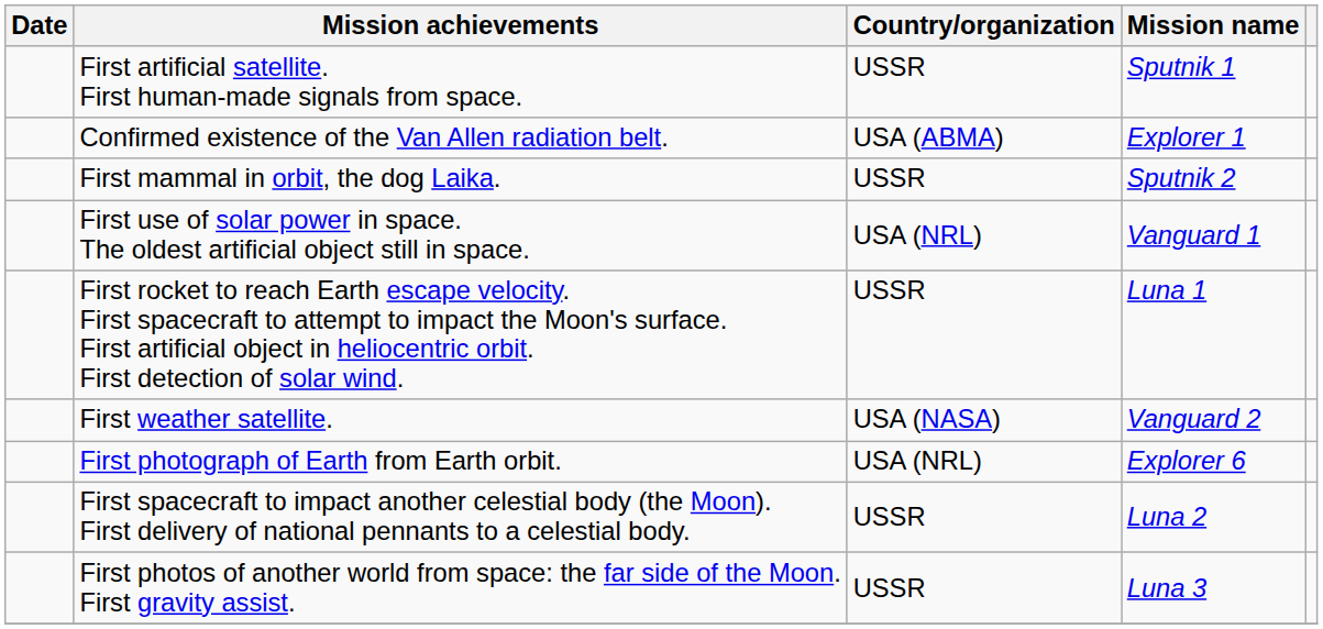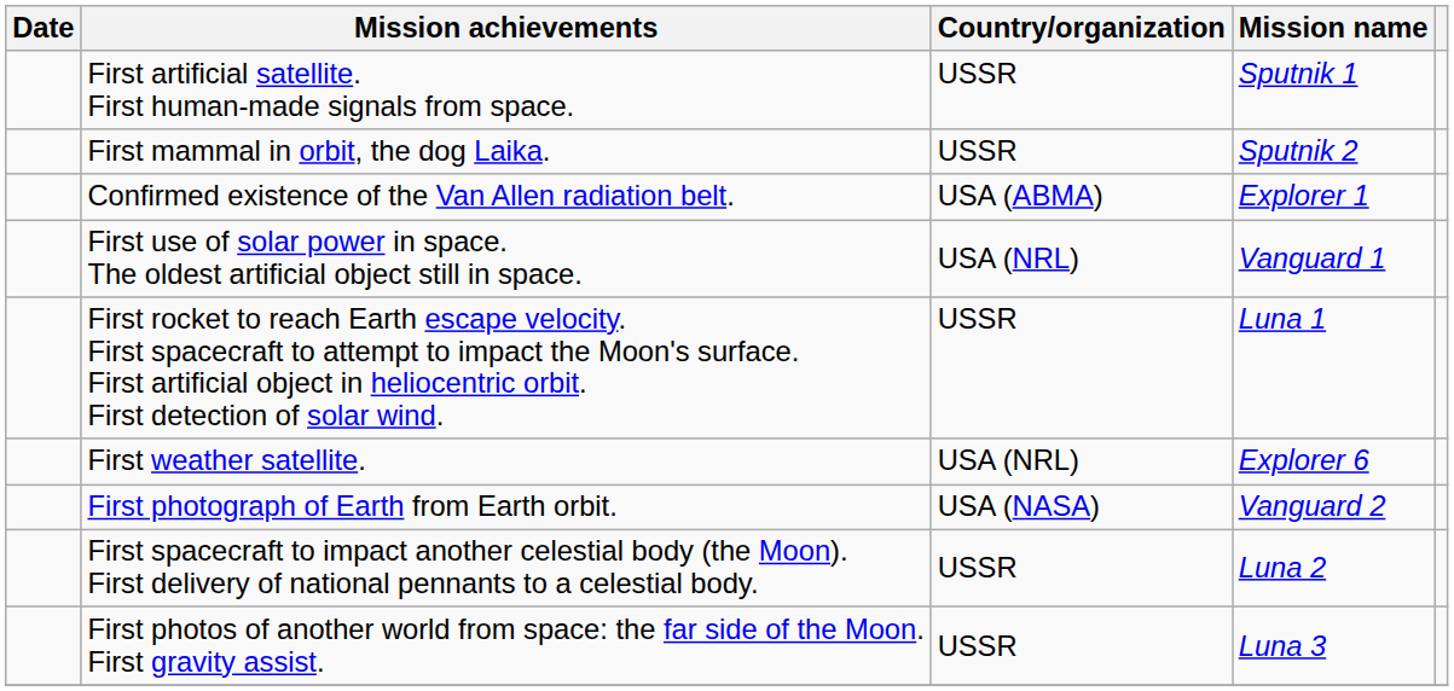rows swapped: First mammal in orbit, the dog Laika. <-> Confirmed existence of the Van Allen radiation belt.
First weather satellite. | Country/organization: USA (NASA) -> USA (NRL)
First weather satellite. | Mission name: Vanguard 2 -> Explorer 6
First photograph of Earth from Earth orbit. | Country/organization: USA (NRL) -> USA (NASA)
First photograph of Earth from Earth orbit. | Mission name: Explorer 6 -> Vanguard 2
